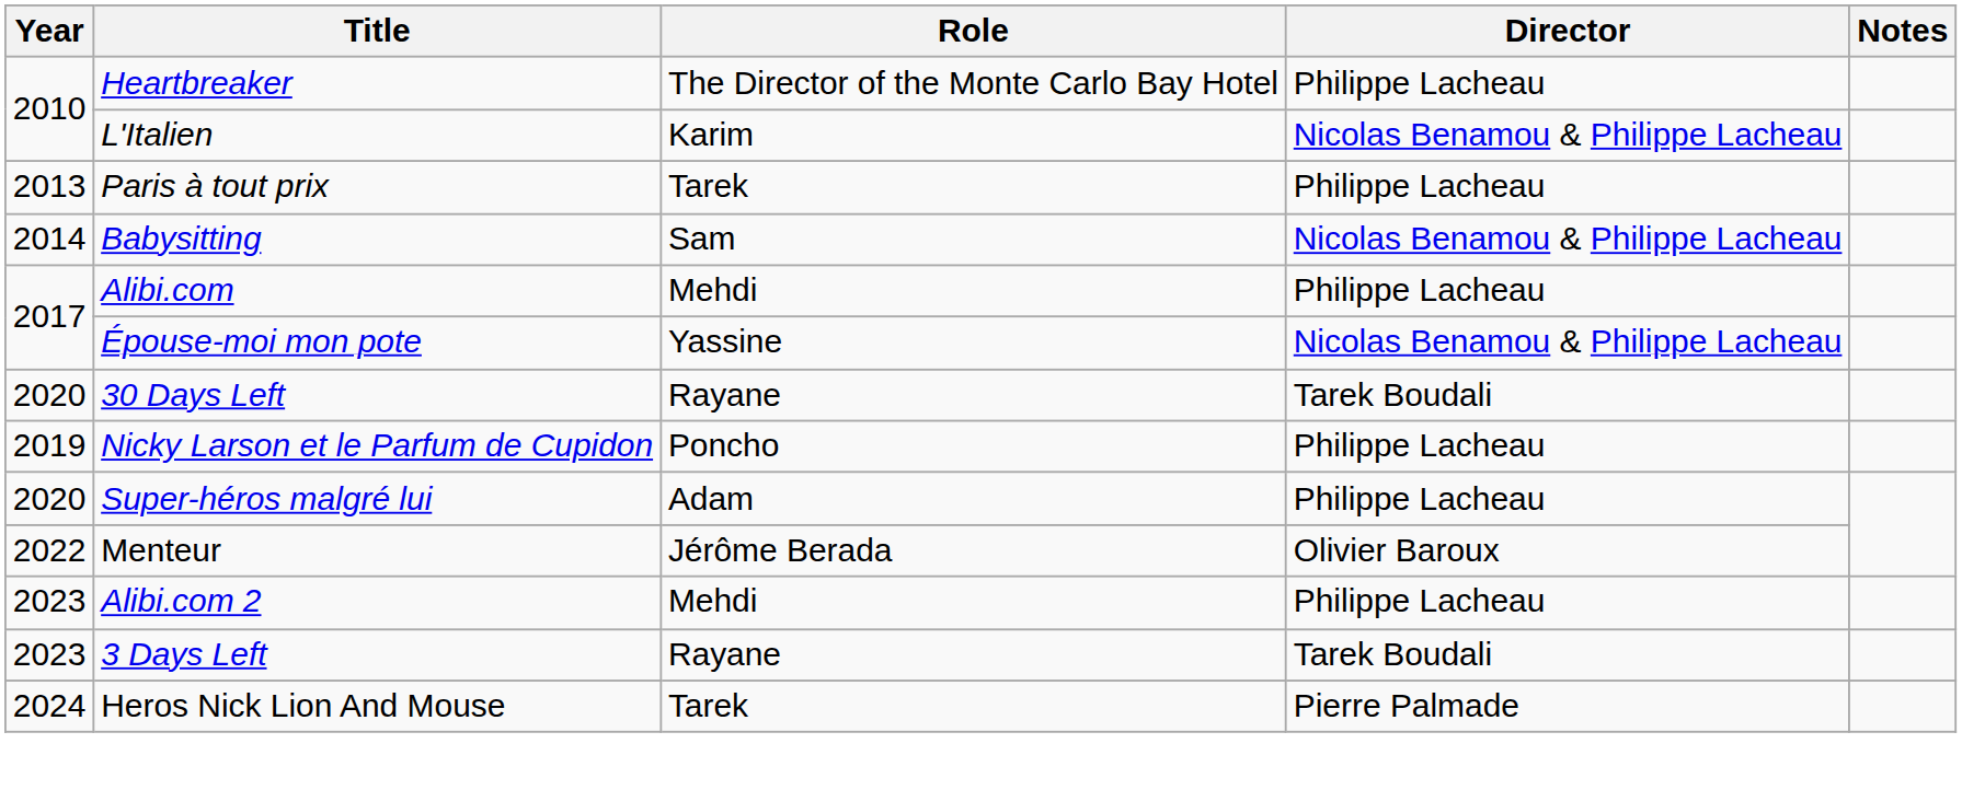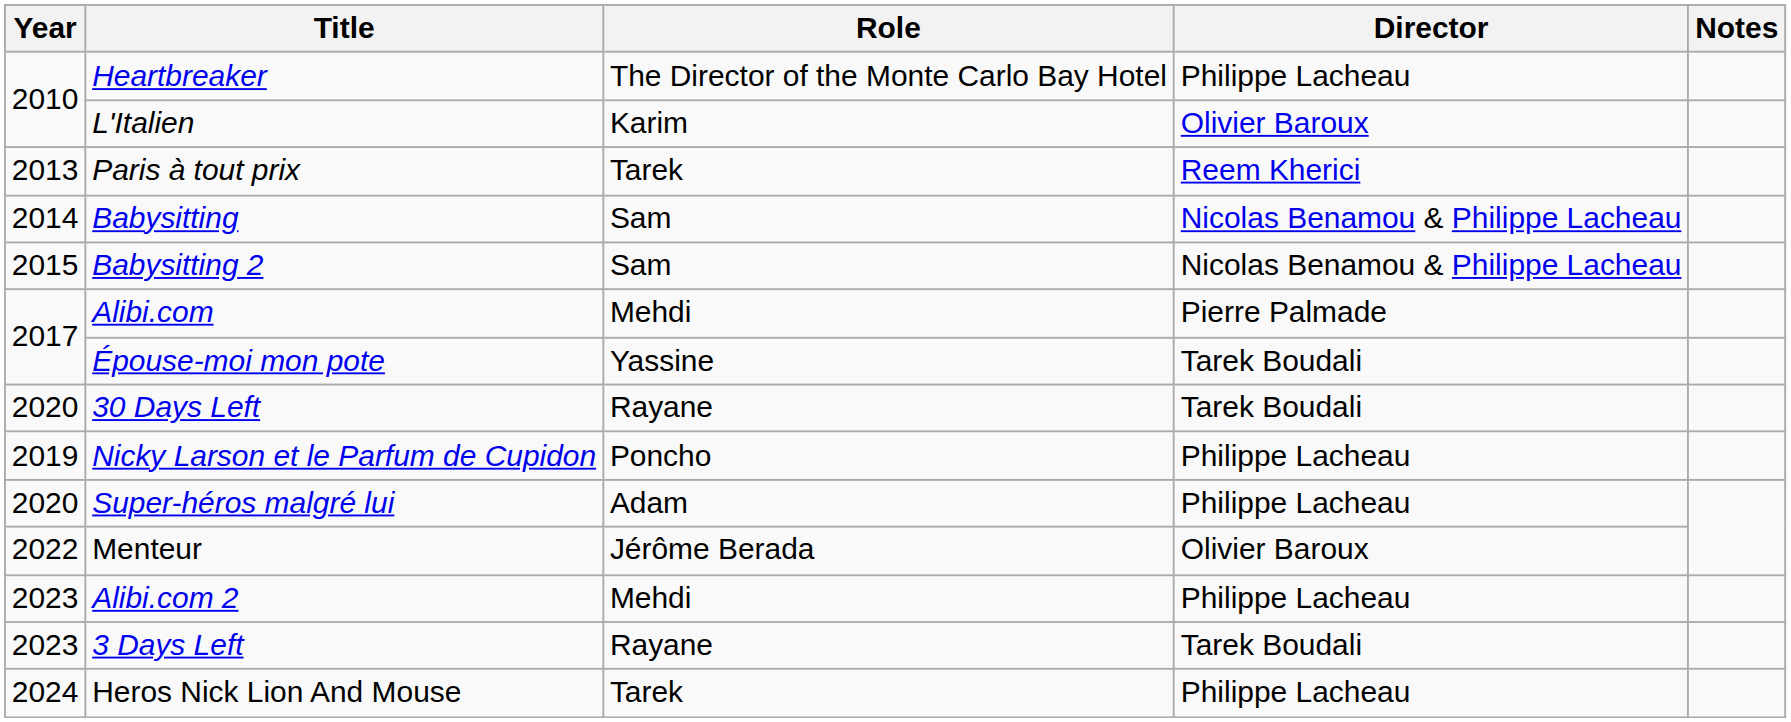L'Italien | Director: Nicolas Benamou & Philippe Lacheau -> Olivier Baroux
Paris à tout prix | Director: Philippe Lacheau -> Reem Kherici
+ row: 2015 | Babysitting 2 | Sam | Nicolas Benamou & Philippe Lacheau
Alibi.com | Director: Philippe Lacheau -> Pierre Palmade
Épouse-moi mon pote | Director: Nicolas Benamou & Philippe Lacheau -> Tarek Boudali
Heros Nick Lion And Mouse | Director: Pierre Palmade -> Philippe Lacheau
